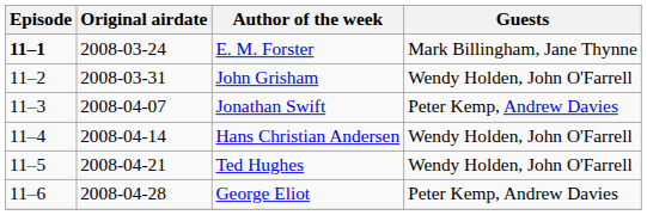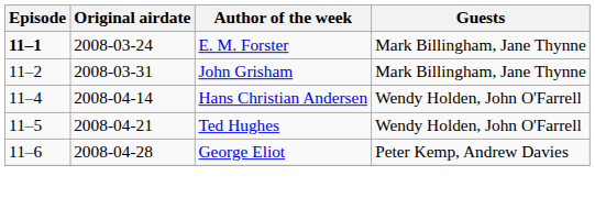John Grisham | Guests: Wendy Holden, John O'Farrell -> Mark Billingham, Jane Thynne
- row: 11–3 | 2008-04-07 | Jonathan Swift | Peter Kemp, Andrew Davies
